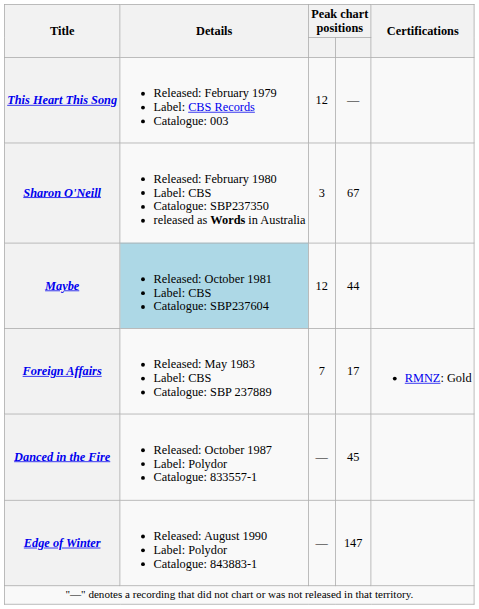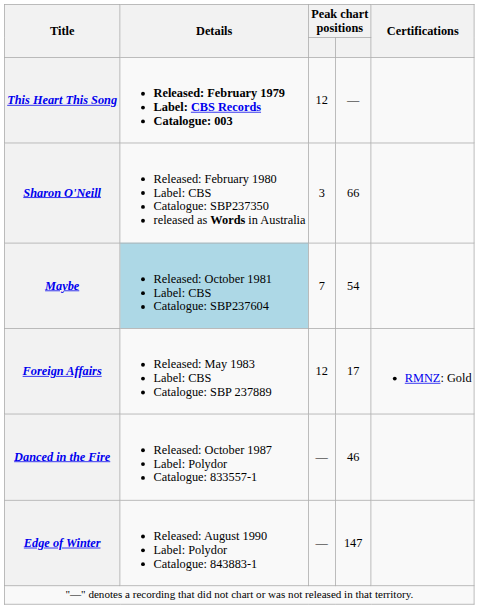This Heart This Song | Details: normal -> bold
Sharon O'Neill | column 4: 67 -> 66
Maybe | column 3: 12 -> 7
Maybe | column 4: 44 -> 54
Foreign Affairs | column 3: 7 -> 12
Danced in the Fire | column 4: 45 -> 46
